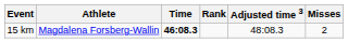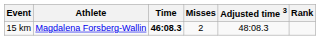columns swapped: Misses <-> Rank
